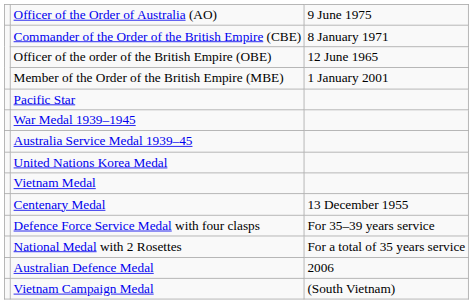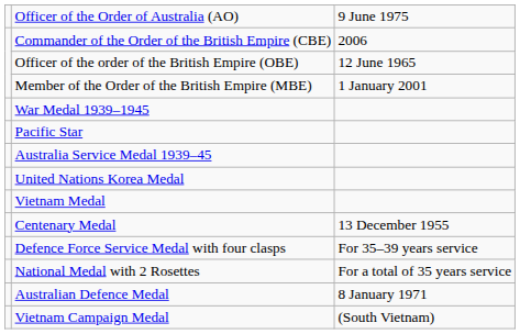Commander of the Order of the British Empire (CBE) | column 3: 8 January 1971 -> 2006
rows swapped: Pacific Star <-> War Medal 1939–1945
Australian Defence Medal | column 3: 2006 -> 8 January 1971
